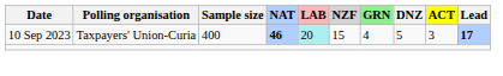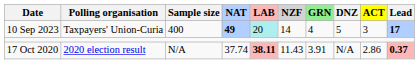10 Sep 2023 | NAT: 46 -> 49
10 Sep 2023 | NZF: 15 -> 14
+ row: 17 Oct 2020 | 2020 election result | N/A | 37.74 | 38.11 | 11.43 | 3.91 | N/A | 2.86 | 0.37
